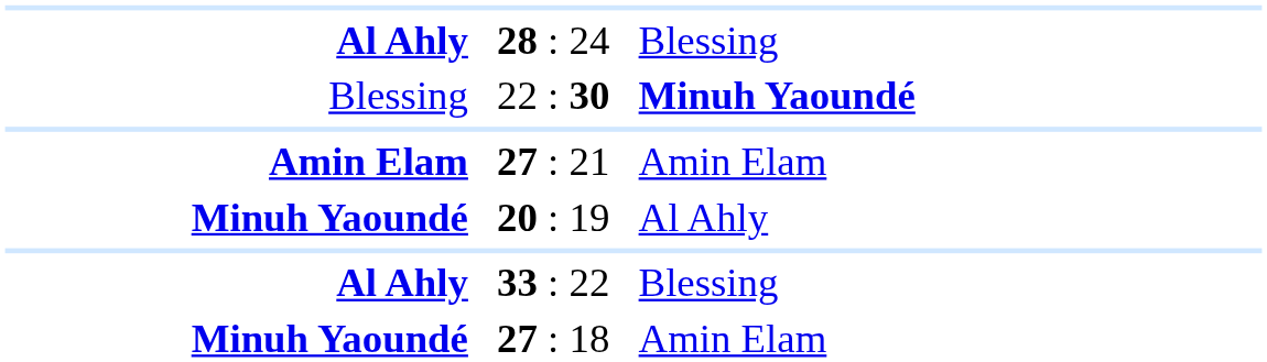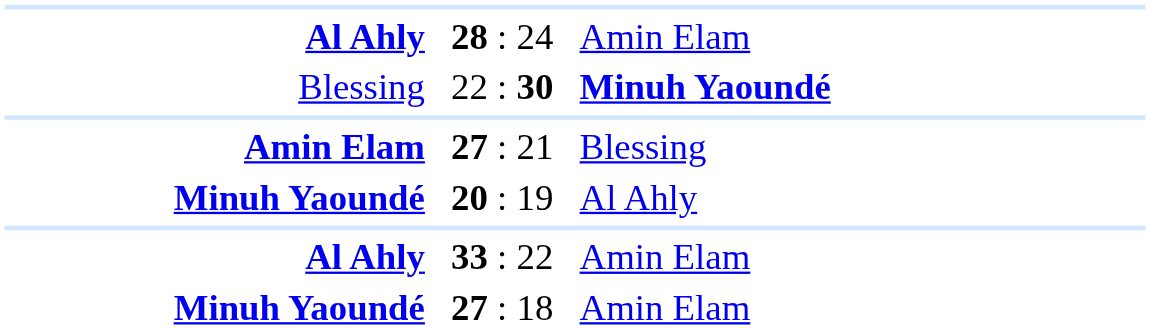28 : 24 | column 3: Blessing -> Amin Elam
27 : 21 | column 3: Amin Elam -> Blessing
33 : 22 | column 3: Blessing -> Amin Elam
